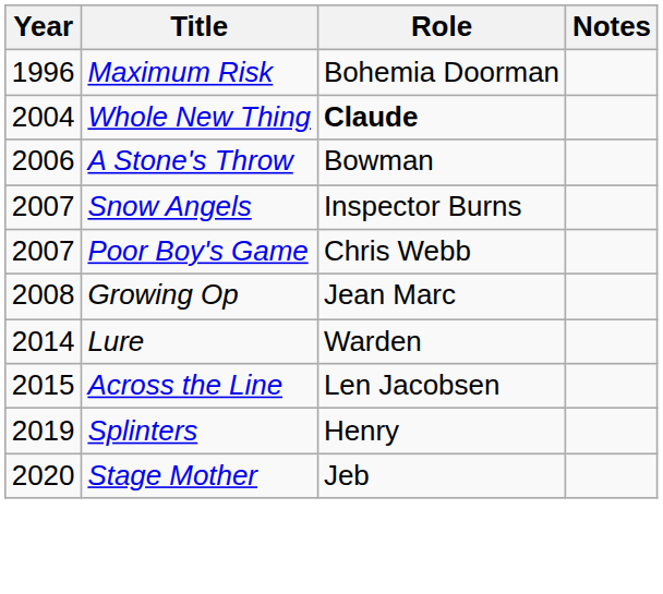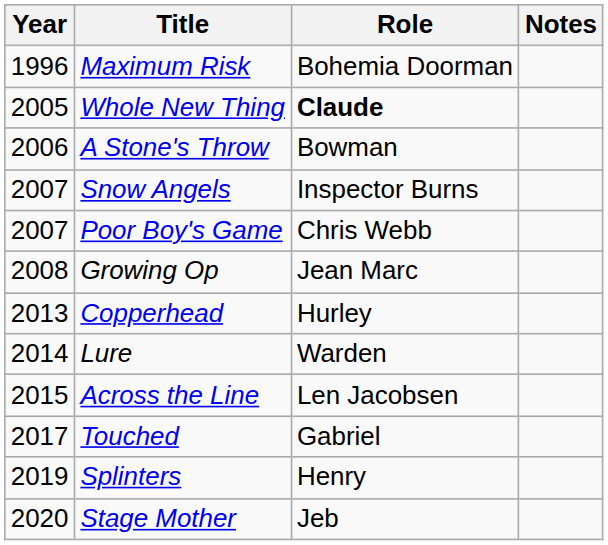Whole New Thing | Year: 2004 -> 2005
+ row: 2013 | Copperhead | Hurley
+ row: 2017 | Touched | Gabriel
